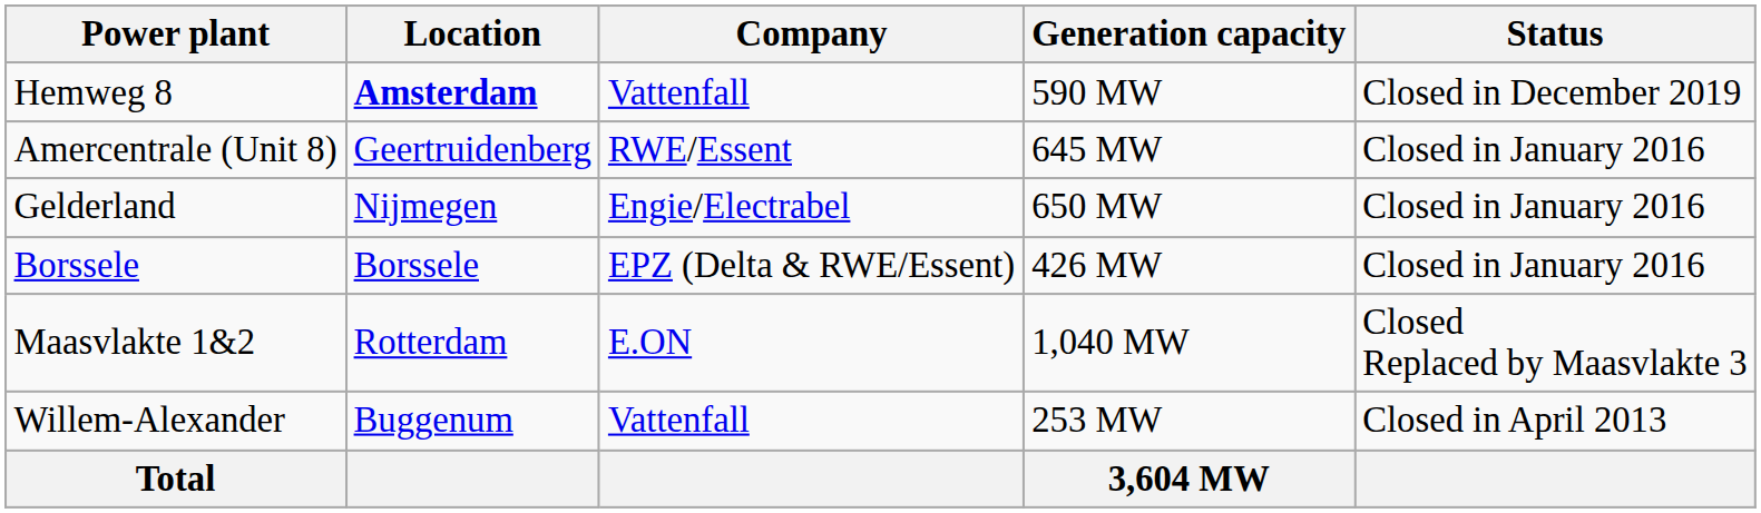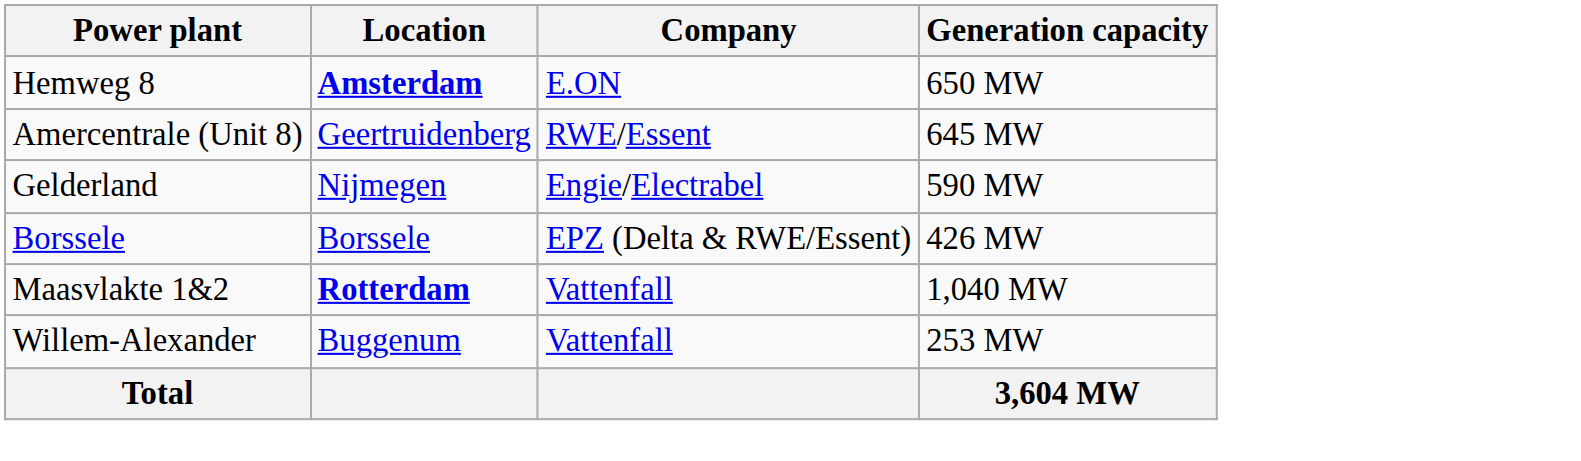- column: Status | Closed in December 2019 | Closed in January 2016 | Closed in January 2016 | Closed in January 2016 | Closed Replaced by Maasvlakte 3 | Closed in April 2013
Hemweg 8 | Company: Vattenfall -> E.ON
Hemweg 8 | Generation capacity: 590 MW -> 650 MW
Gelderland | Generation capacity: 650 MW -> 590 MW
Maasvlakte 1&2 | Location: normal -> bold
Maasvlakte 1&2 | Company: E.ON -> Vattenfall
